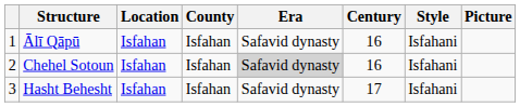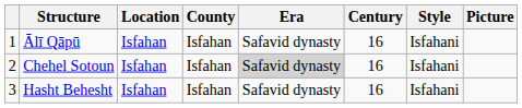Hasht Behesht | Century: 17 -> 16
